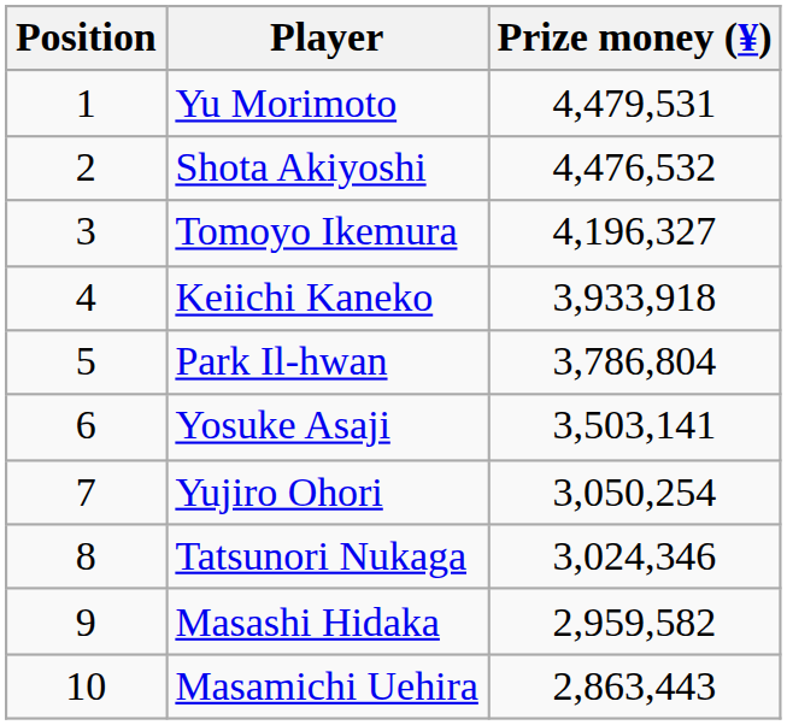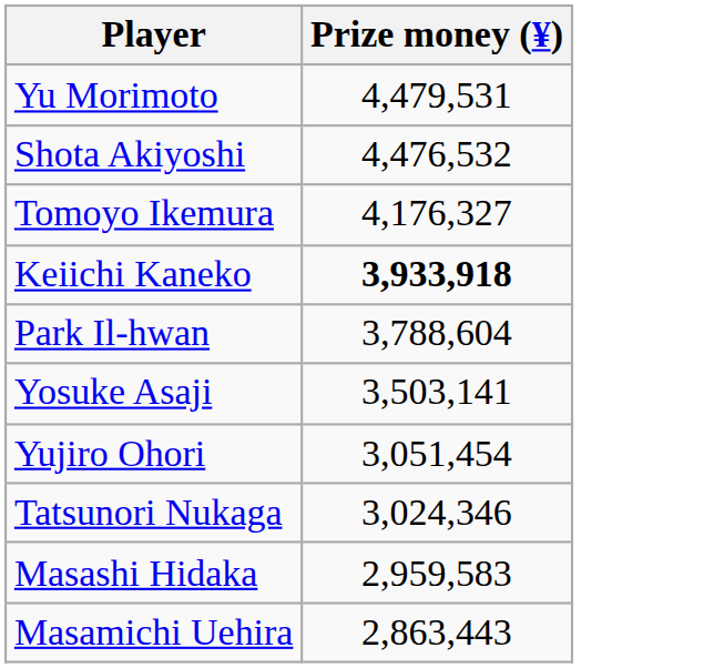- column: Position | 1 | 2 | 3 | 4 | 5 | 6 | 7 | 8 | 9 | 10
Tomoyo Ikemura | Prize money (¥): 4,196,327 -> 4,176,327
Keiichi Kaneko | Prize money (¥): normal -> bold
Park Il-hwan | Prize money (¥): 3,786,804 -> 3,788,604
Yujiro Ohori | Prize money (¥): 3,050,254 -> 3,051,454
Masashi Hidaka | Prize money (¥): 2,959,582 -> 2,959,583
